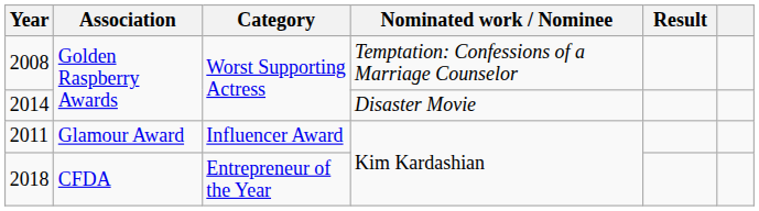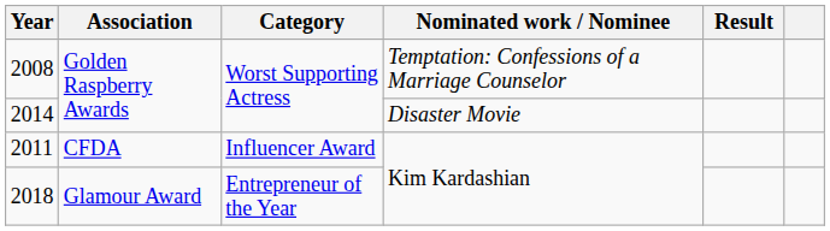2011 | Association: Glamour Award -> CFDA
2018 | Association: CFDA -> Glamour Award
